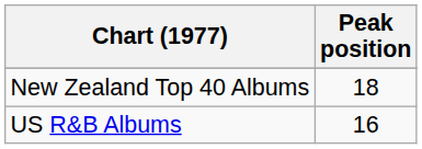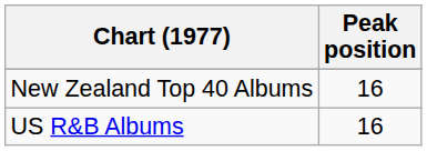New Zealand Top 40 Albums | Peak position: 18 -> 16
